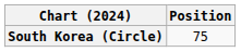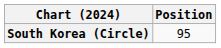South Korea (Circle) | Position: 75 -> 95
